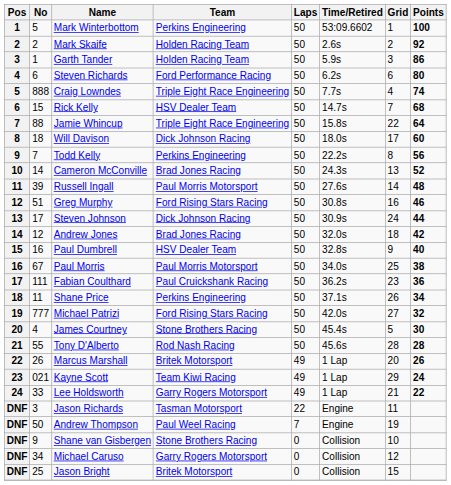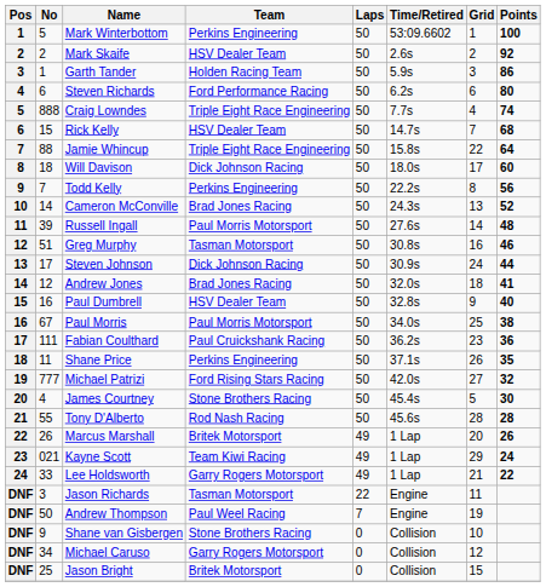Mark Skaife | Team: Holden Racing Team -> HSV Dealer Team
Greg Murphy | Team: Ford Rising Stars Racing -> Tasman Motorsport
Andrew Jones | Points: 42 -> 41
Shane Price | Points: 34 -> 35
